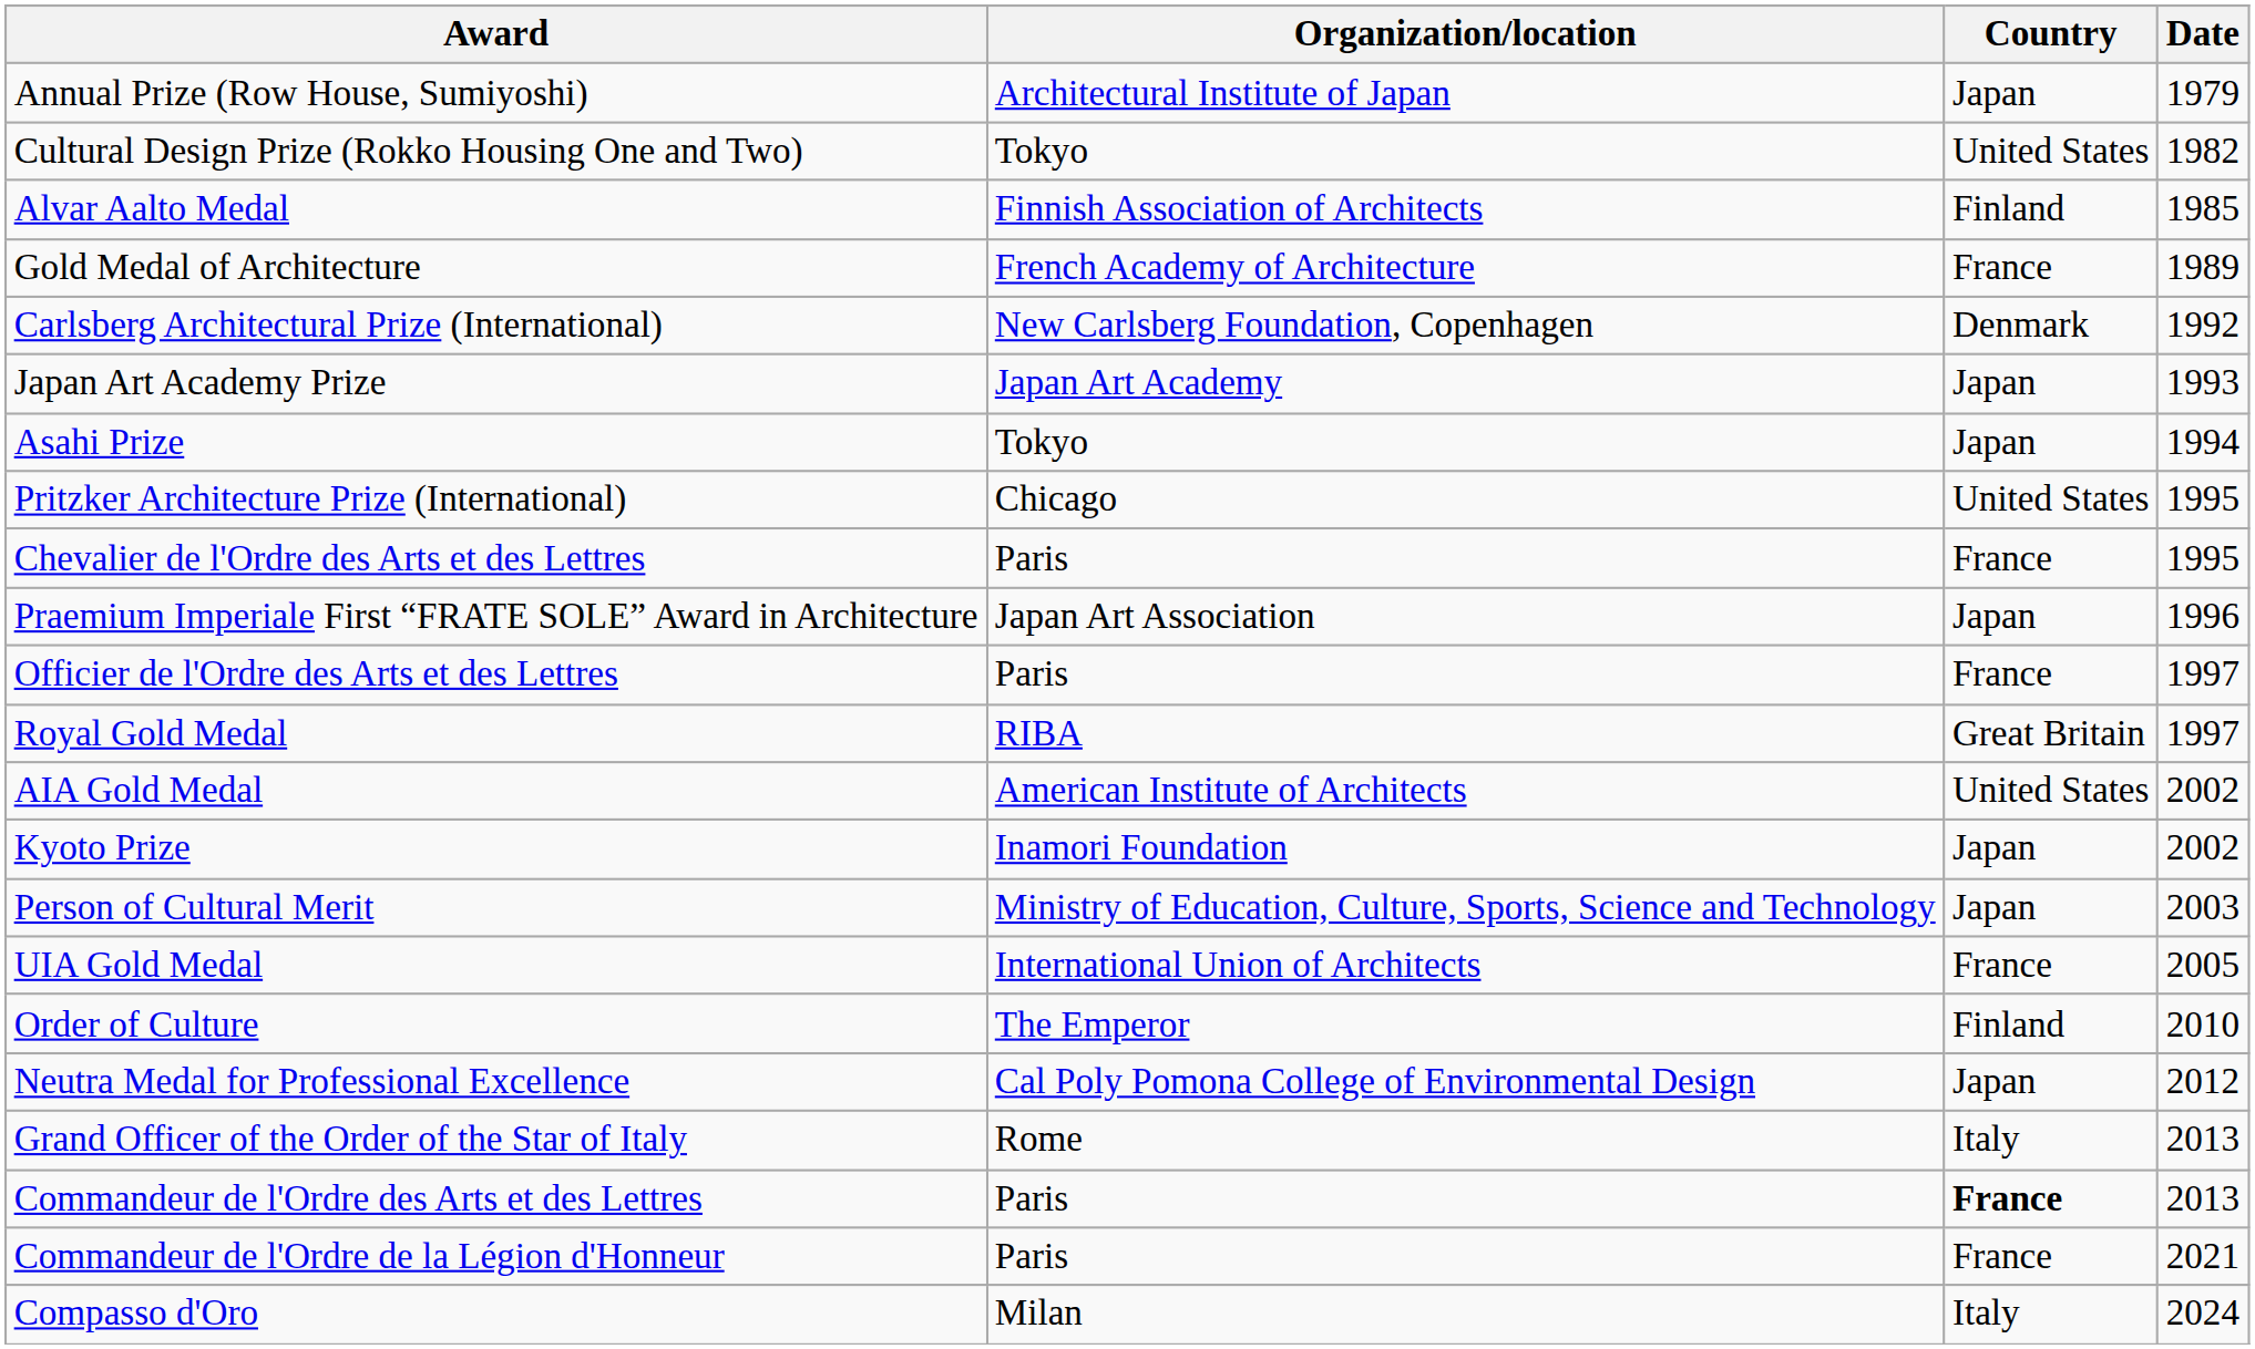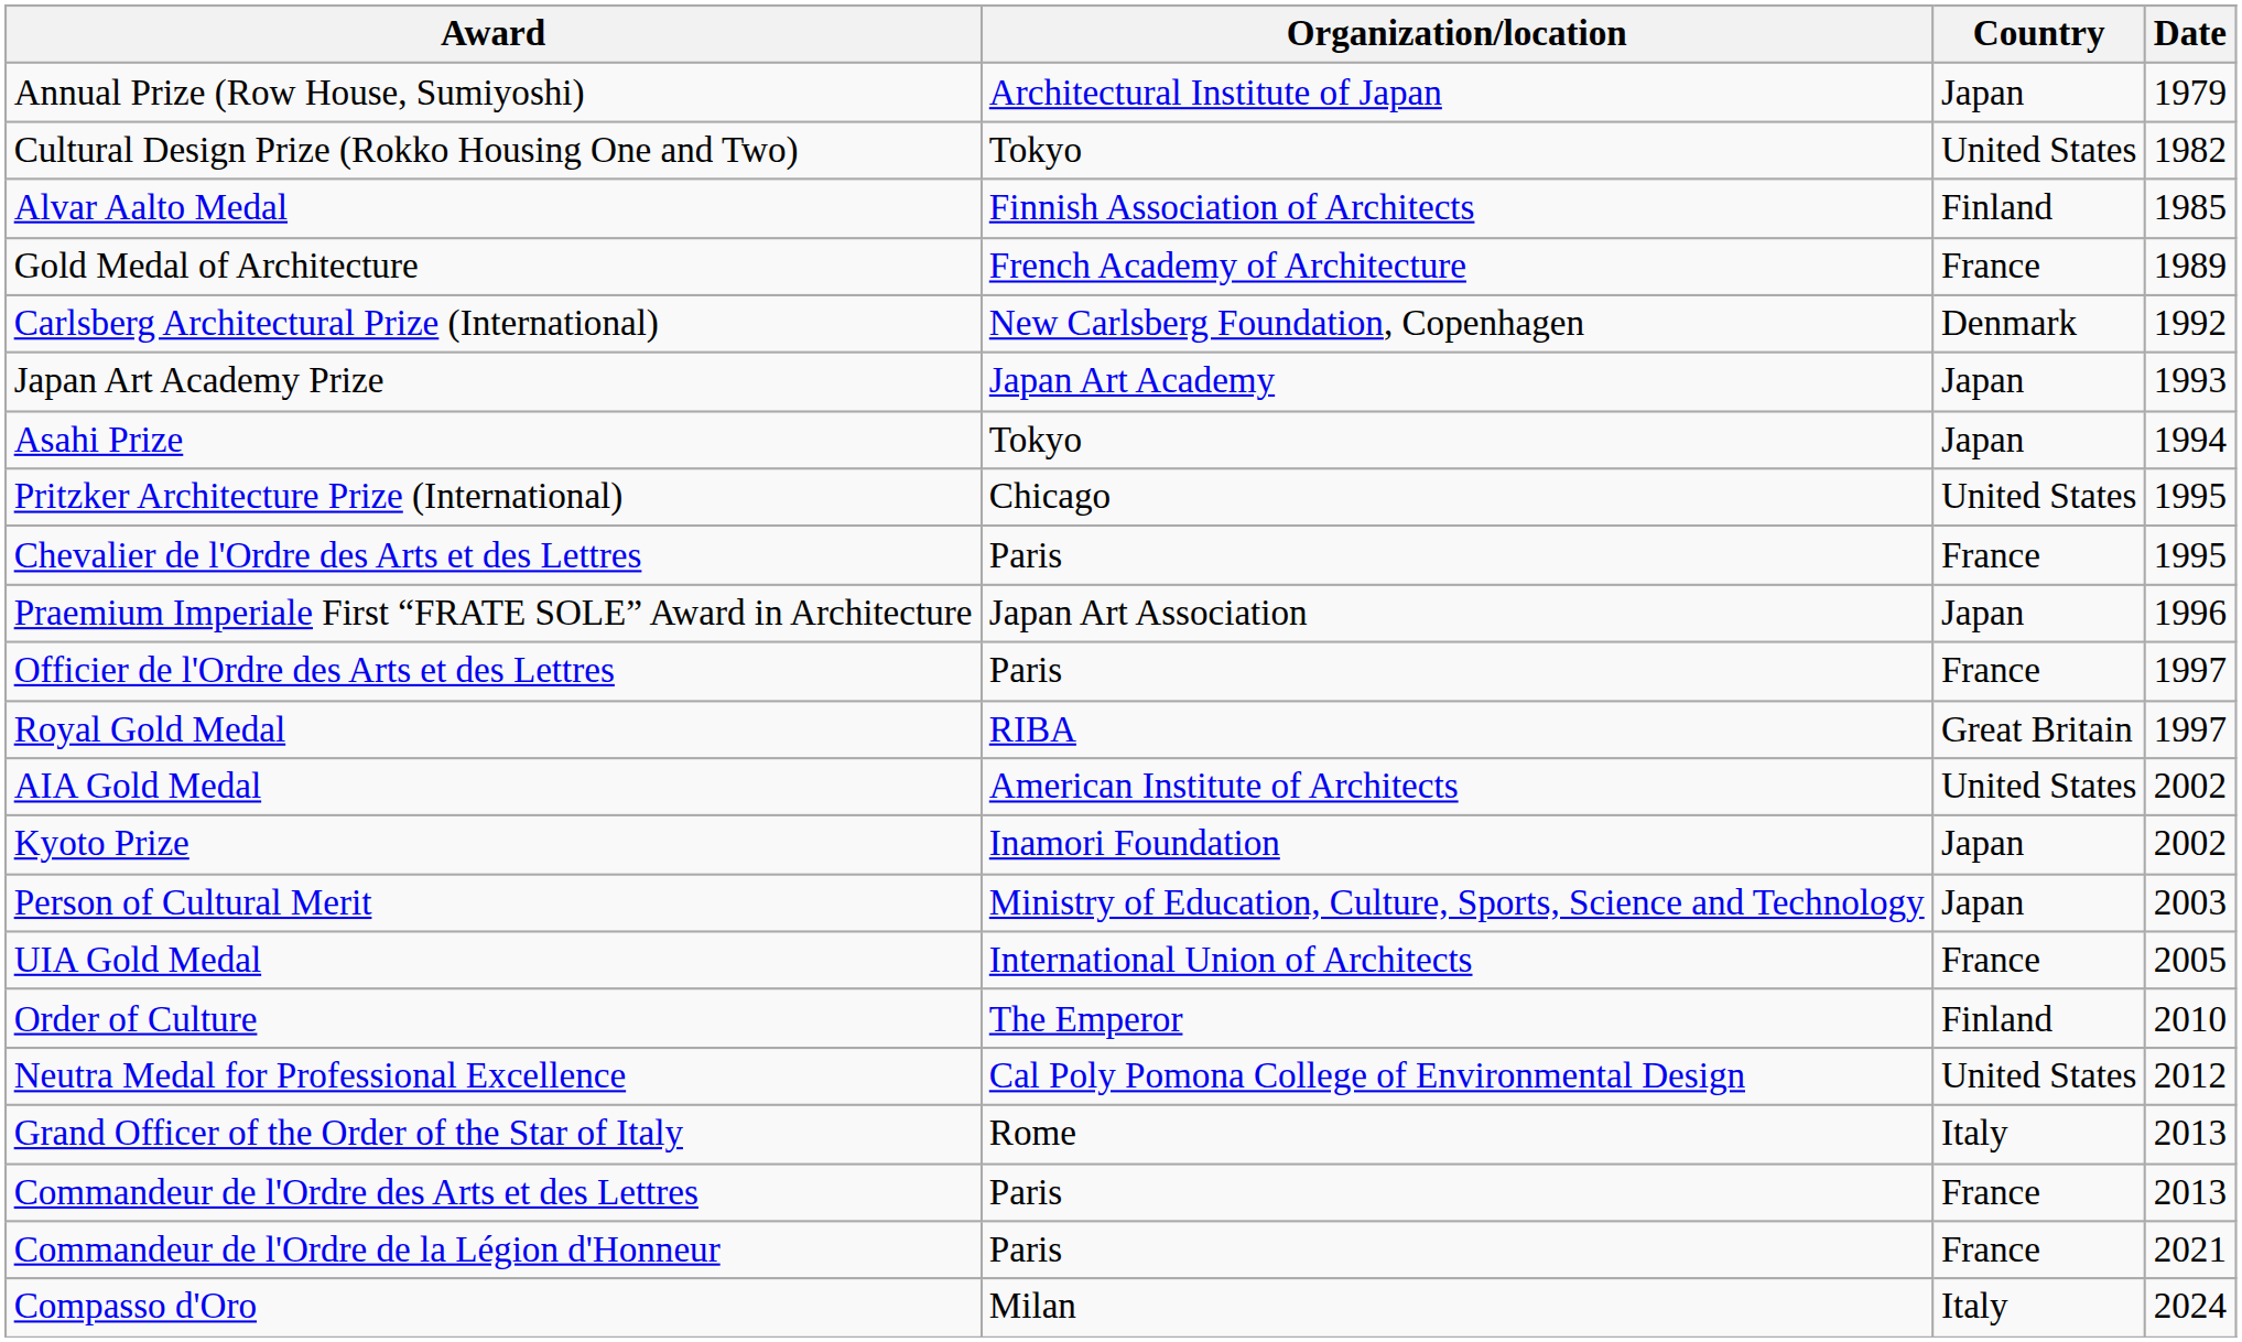Neutra Medal for Professional Excellence | Country: Japan -> United States
Commandeur de l'Ordre des Arts et des Lettres | Country: bold -> normal
